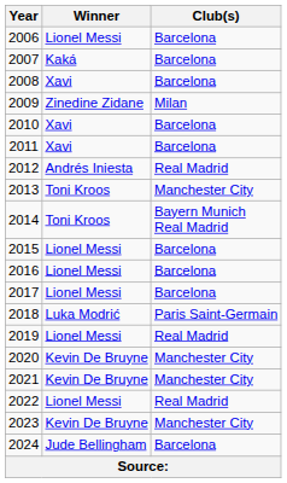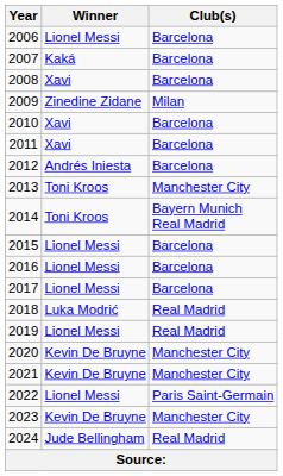2012 | Club(s): Real Madrid -> Barcelona
2018 | Club(s): Paris Saint-Germain -> Real Madrid
2022 | Club(s): Real Madrid -> Paris Saint-Germain
2024 | Club(s): Barcelona -> Real Madrid
